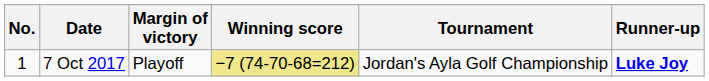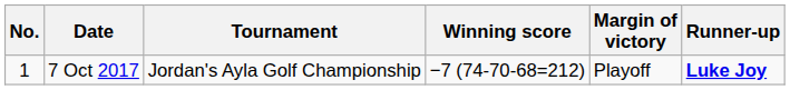columns swapped: Tournament <-> Margin of victory
7 Oct 2017 | Winning score: khaki background -> no background
